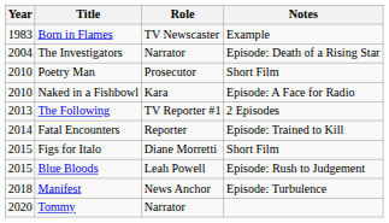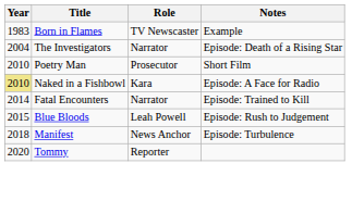Naked in a Fishbowl | Year: no background -> khaki background
- row: 2013 | The Following | TV Reporter #1 | 2 Episodes
Fatal Encounters | Role: Reporter -> Narrator
- row: 2015 | Figs for Italo | Diane Morretti | Short Film
Tommy | Role: Narrator -> Reporter
